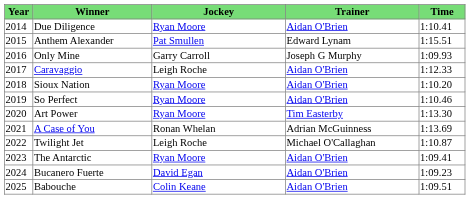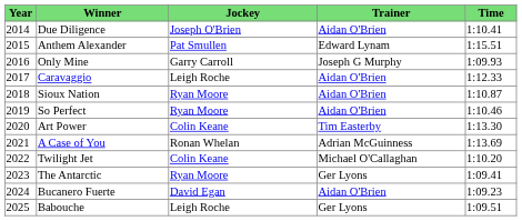Due Diligence | Jockey: Ryan Moore -> Joseph O'Brien
Sioux Nation | Time: 1:10.20 -> 1:10.87
Art Power | Jockey: Ryan Moore -> Colin Keane
Twilight Jet | Jockey: Leigh Roche -> Colin Keane
Twilight Jet | Time: 1:10.87 -> 1:10.20
The Antarctic | Trainer: Aidan O'Brien -> Ger Lyons
Babouche | Jockey: Colin Keane -> Leigh Roche
Babouche | Trainer: Aidan O'Brien -> Ger Lyons
